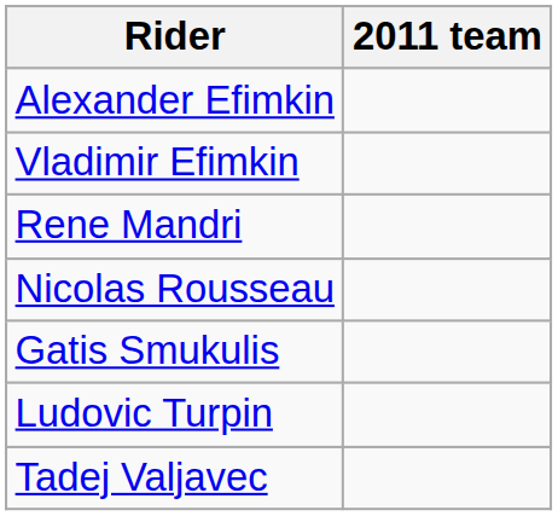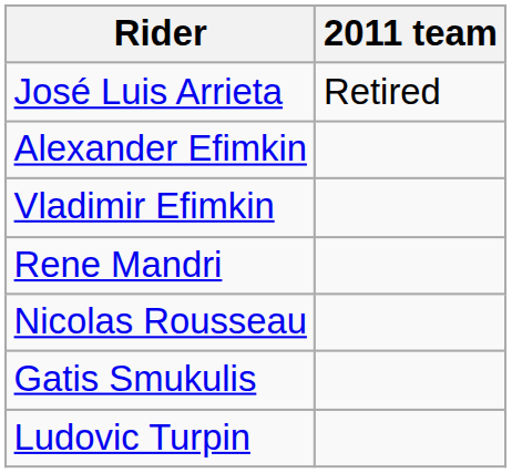+ row: José Luis Arrieta | Retired
- row: Tadej Valjavec
